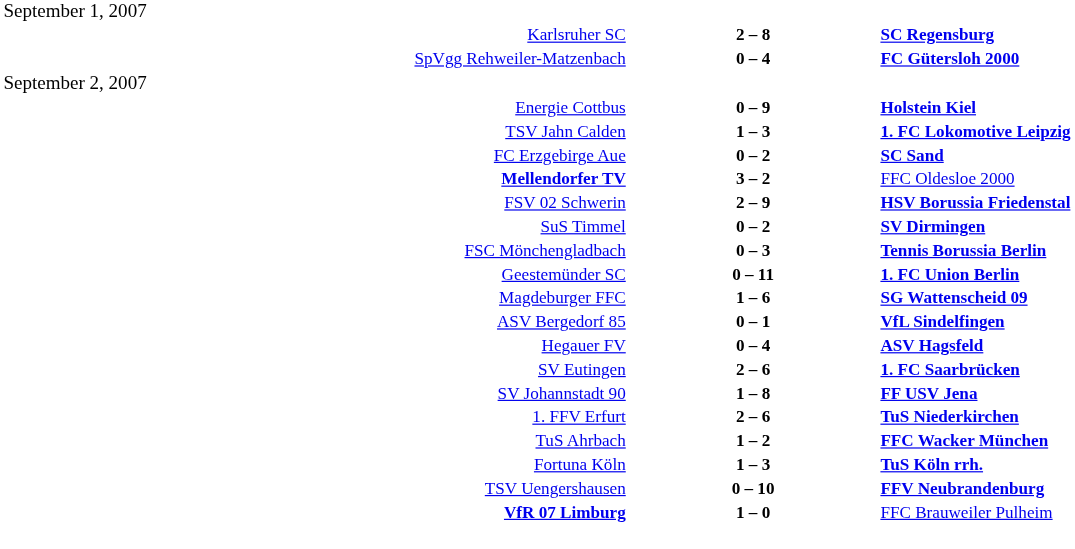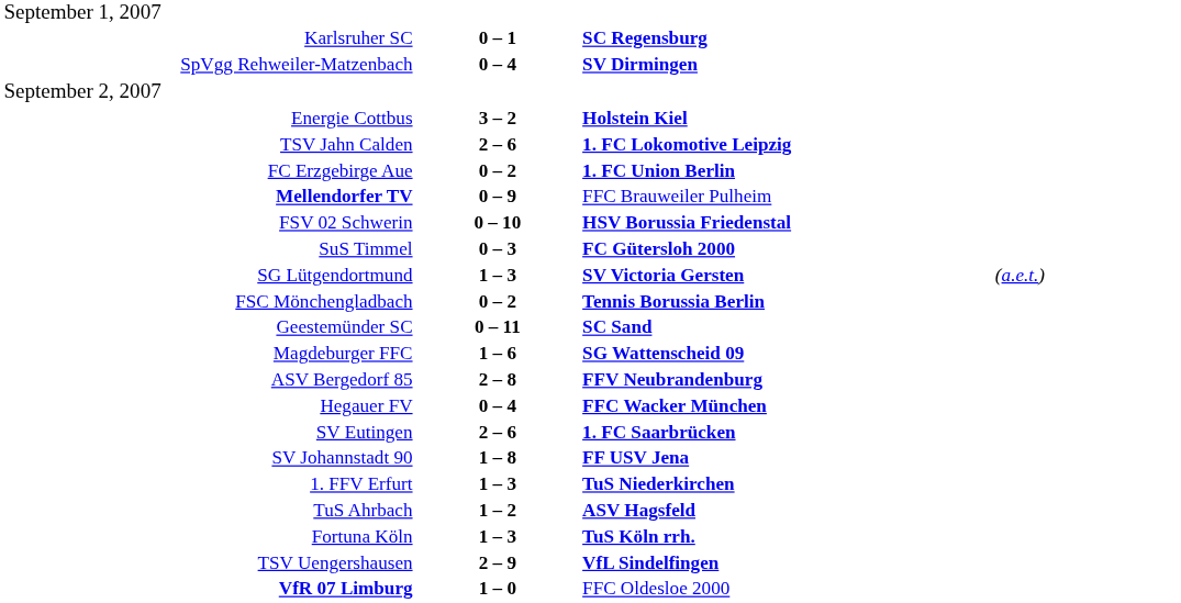Karlsruher SC | column 2: 2 – 8 -> 0 – 1
SpVgg Rehweiler-Matzenbach | column 3: FC Gütersloh 2000 -> SV Dirmingen
Energie Cottbus | column 2: 0 – 9 -> 3 – 2
TSV Jahn Calden | column 2: 1 – 3 -> 2 – 6
FC Erzgebirge Aue | column 3: SC Sand -> 1. FC Union Berlin
Mellendorfer TV | column 2: 3 – 2 -> 0 – 9
Mellendorfer TV | column 3: FFC Oldesloe 2000 -> FFC Brauweiler Pulheim
FSV 02 Schwerin | column 2: 2 – 9 -> 0 – 10
SuS Timmel | column 2: 0 – 2 -> 0 – 3
SuS Timmel | column 3: SV Dirmingen -> FC Gütersloh 2000
+ row: SG Lütgendortmund | 1 – 3 | SV Victoria Gersten | (a.e.t.)
FSC Mönchengladbach | column 2: 0 – 3 -> 0 – 2
Geestemünder SC | column 3: 1. FC Union Berlin -> SC Sand
ASV Bergedorf 85 | column 2: 0 – 1 -> 2 – 8
ASV Bergedorf 85 | column 3: VfL Sindelfingen -> FFV Neubrandenburg
Hegauer FV | column 3: ASV Hagsfeld -> FFC Wacker München
1. FFV Erfurt | column 2: 2 – 6 -> 1 – 3
TuS Ahrbach | column 3: FFC Wacker München -> ASV Hagsfeld
TSV Uengershausen | column 2: 0 – 10 -> 2 – 9
TSV Uengershausen | column 3: FFV Neubrandenburg -> VfL Sindelfingen
VfR 07 Limburg | column 3: FFC Brauweiler Pulheim -> FFC Oldesloe 2000
